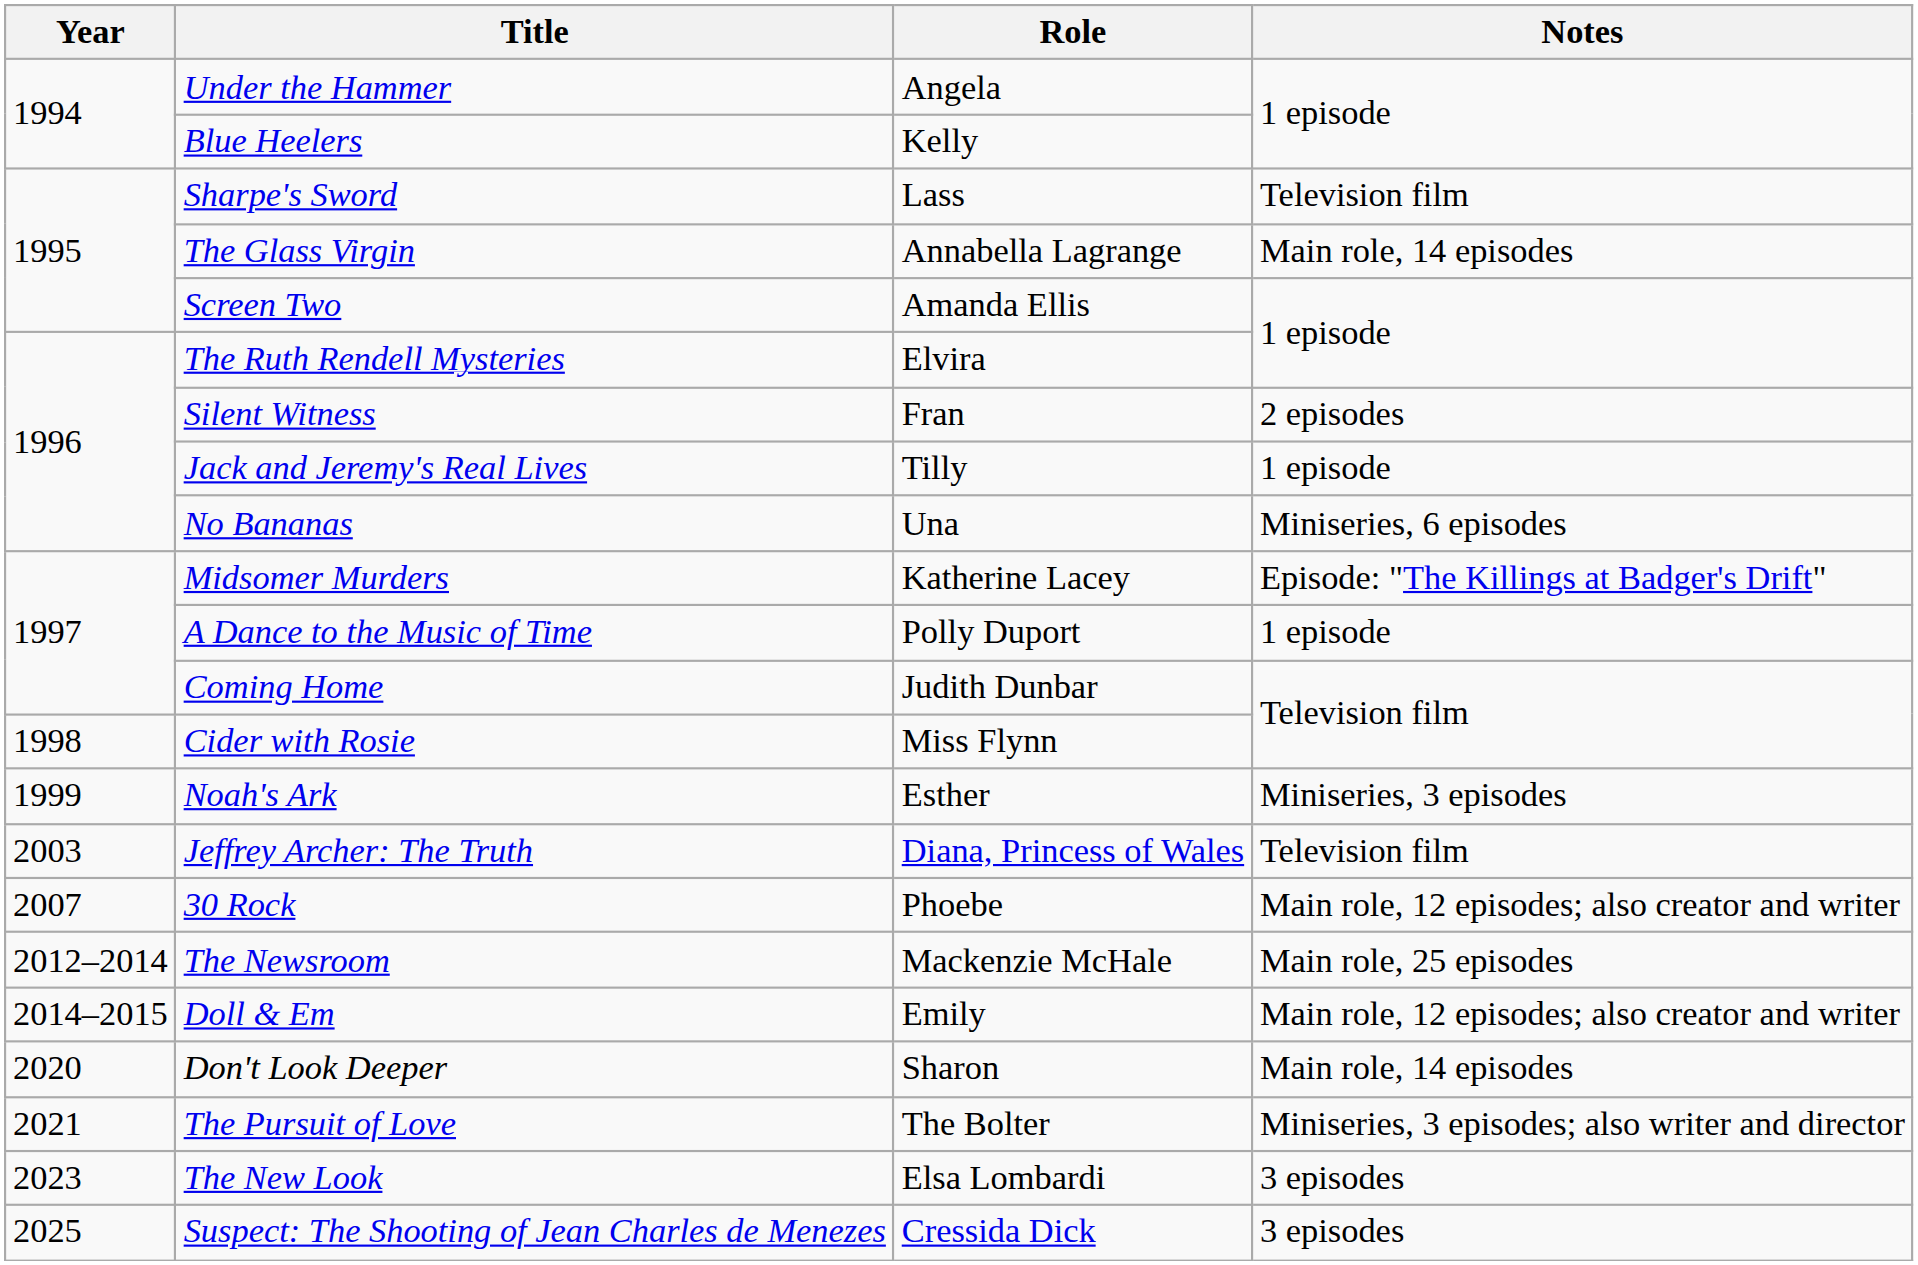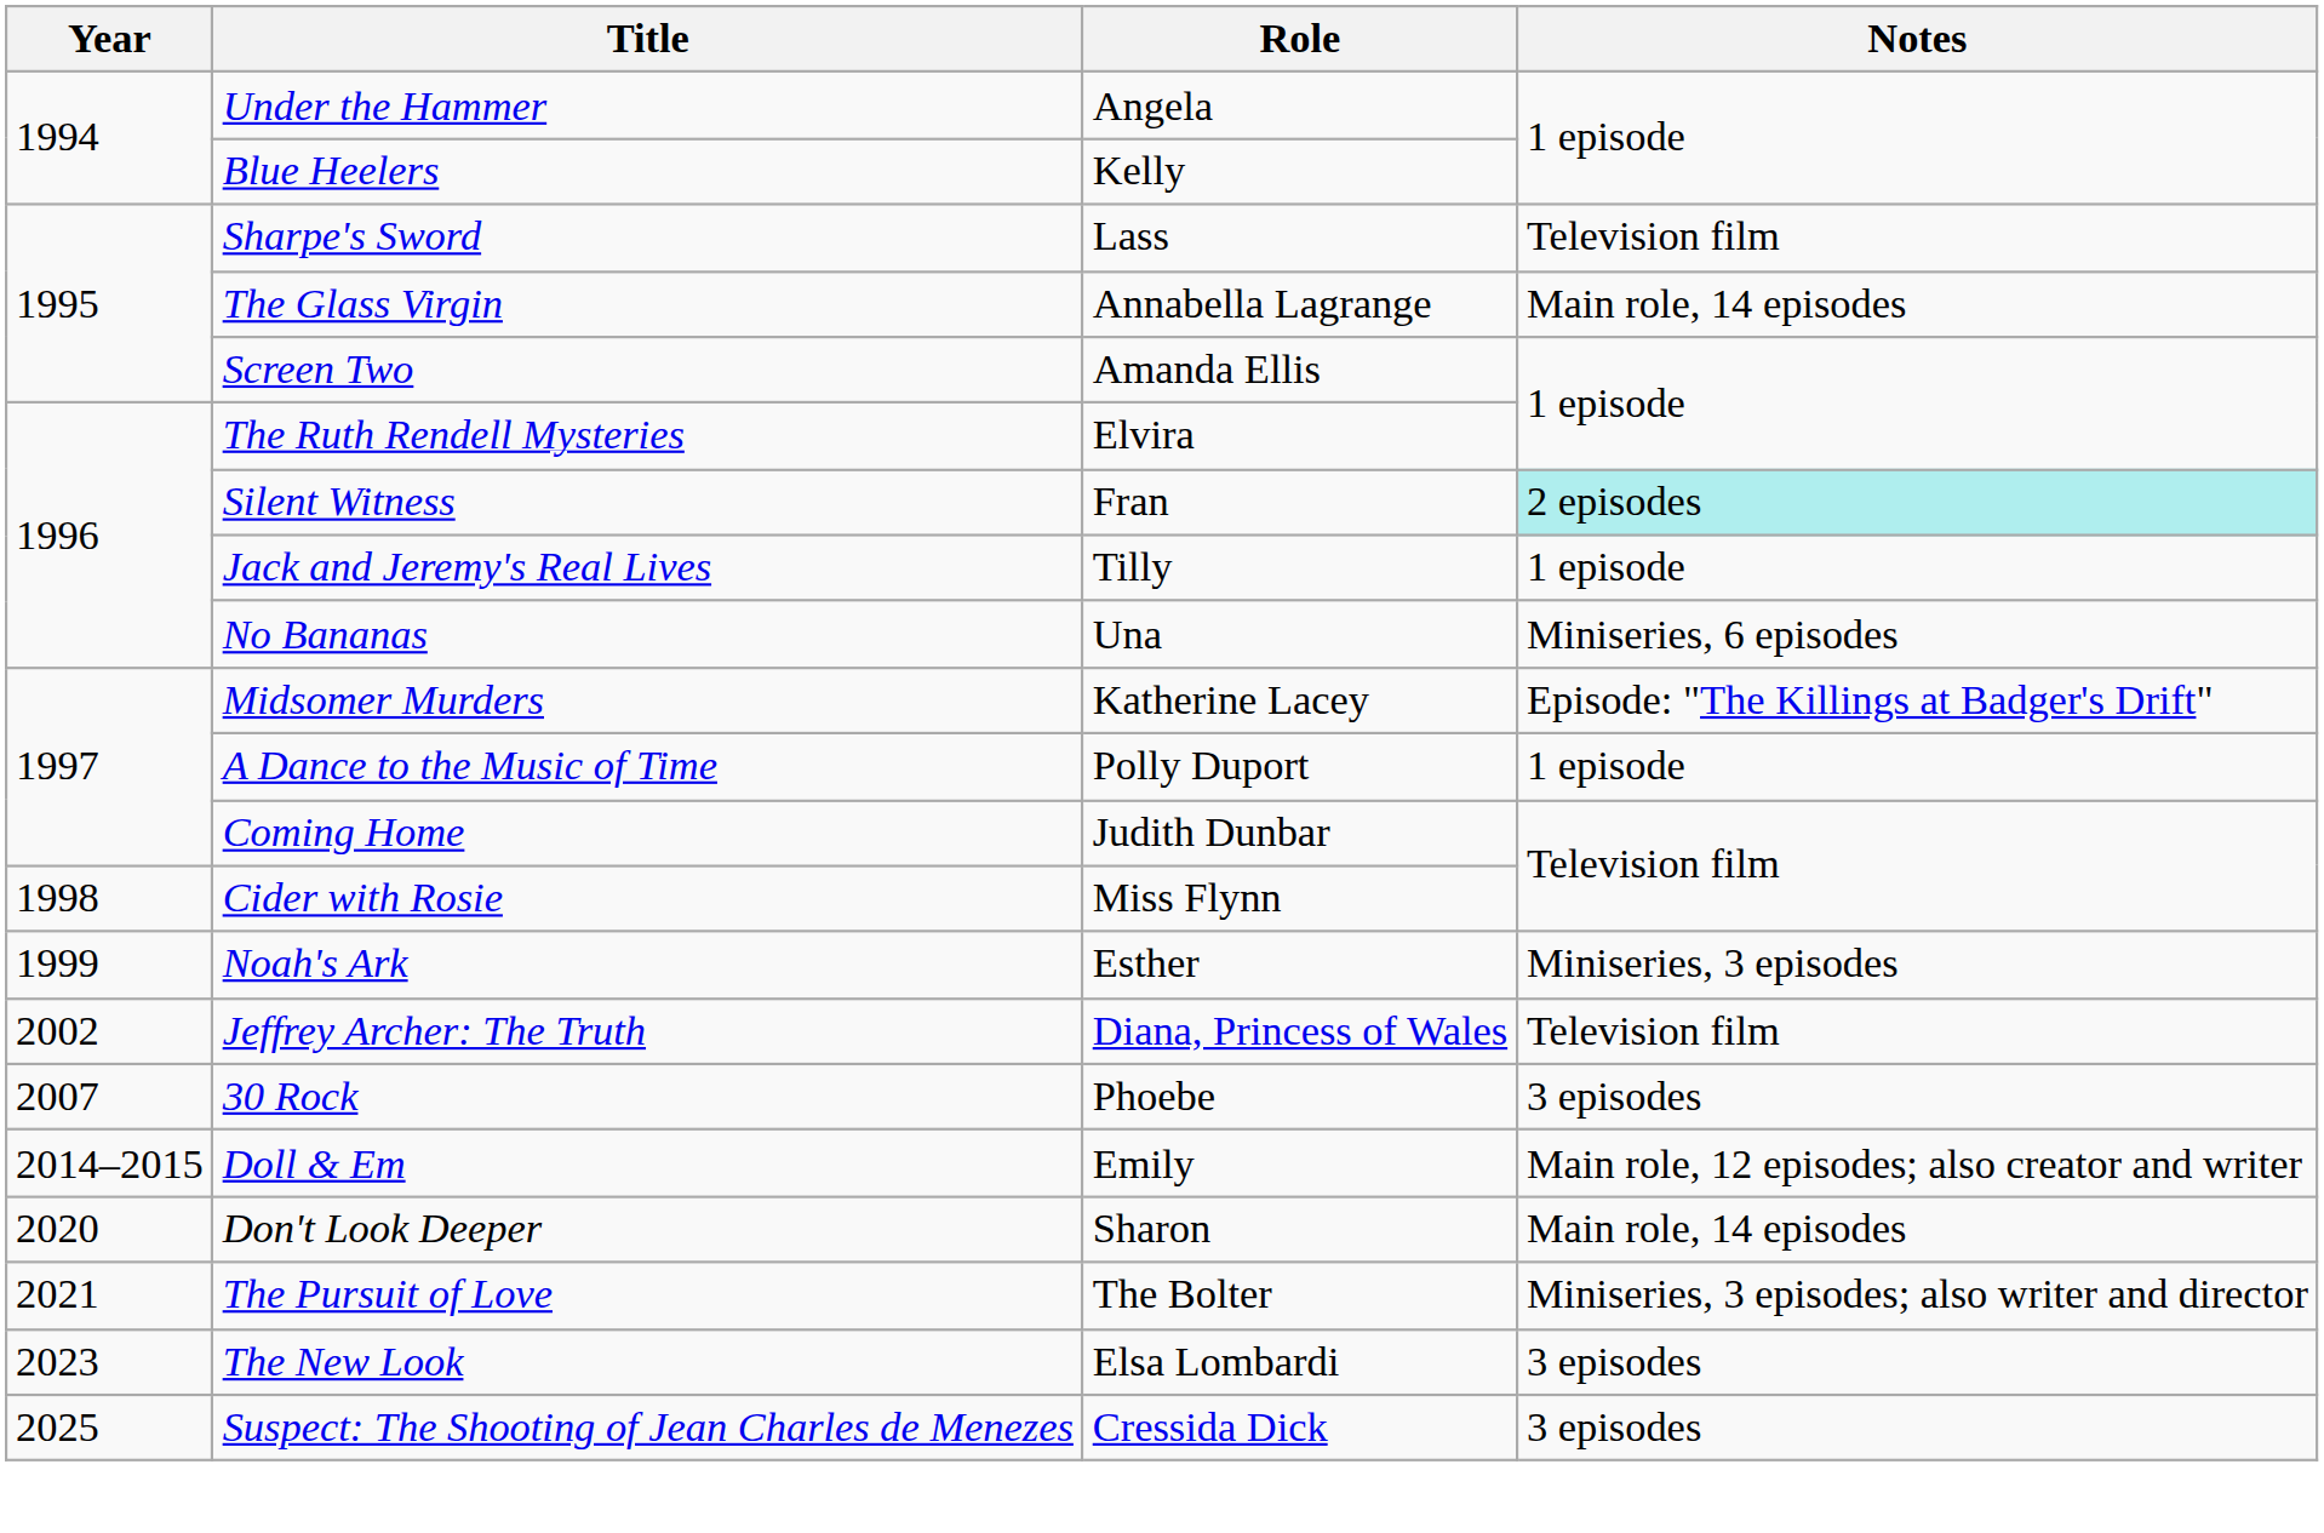Silent Witness | Notes: no background -> paleturquoise background
Jeffrey Archer: The Truth | Year: 2003 -> 2002
30 Rock | Notes: Main role, 12 episodes; also creator and writer -> 3 episodes
- row: 2012–2014 | The Newsroom | Mackenzie McHale | Main role, 25 episodes
